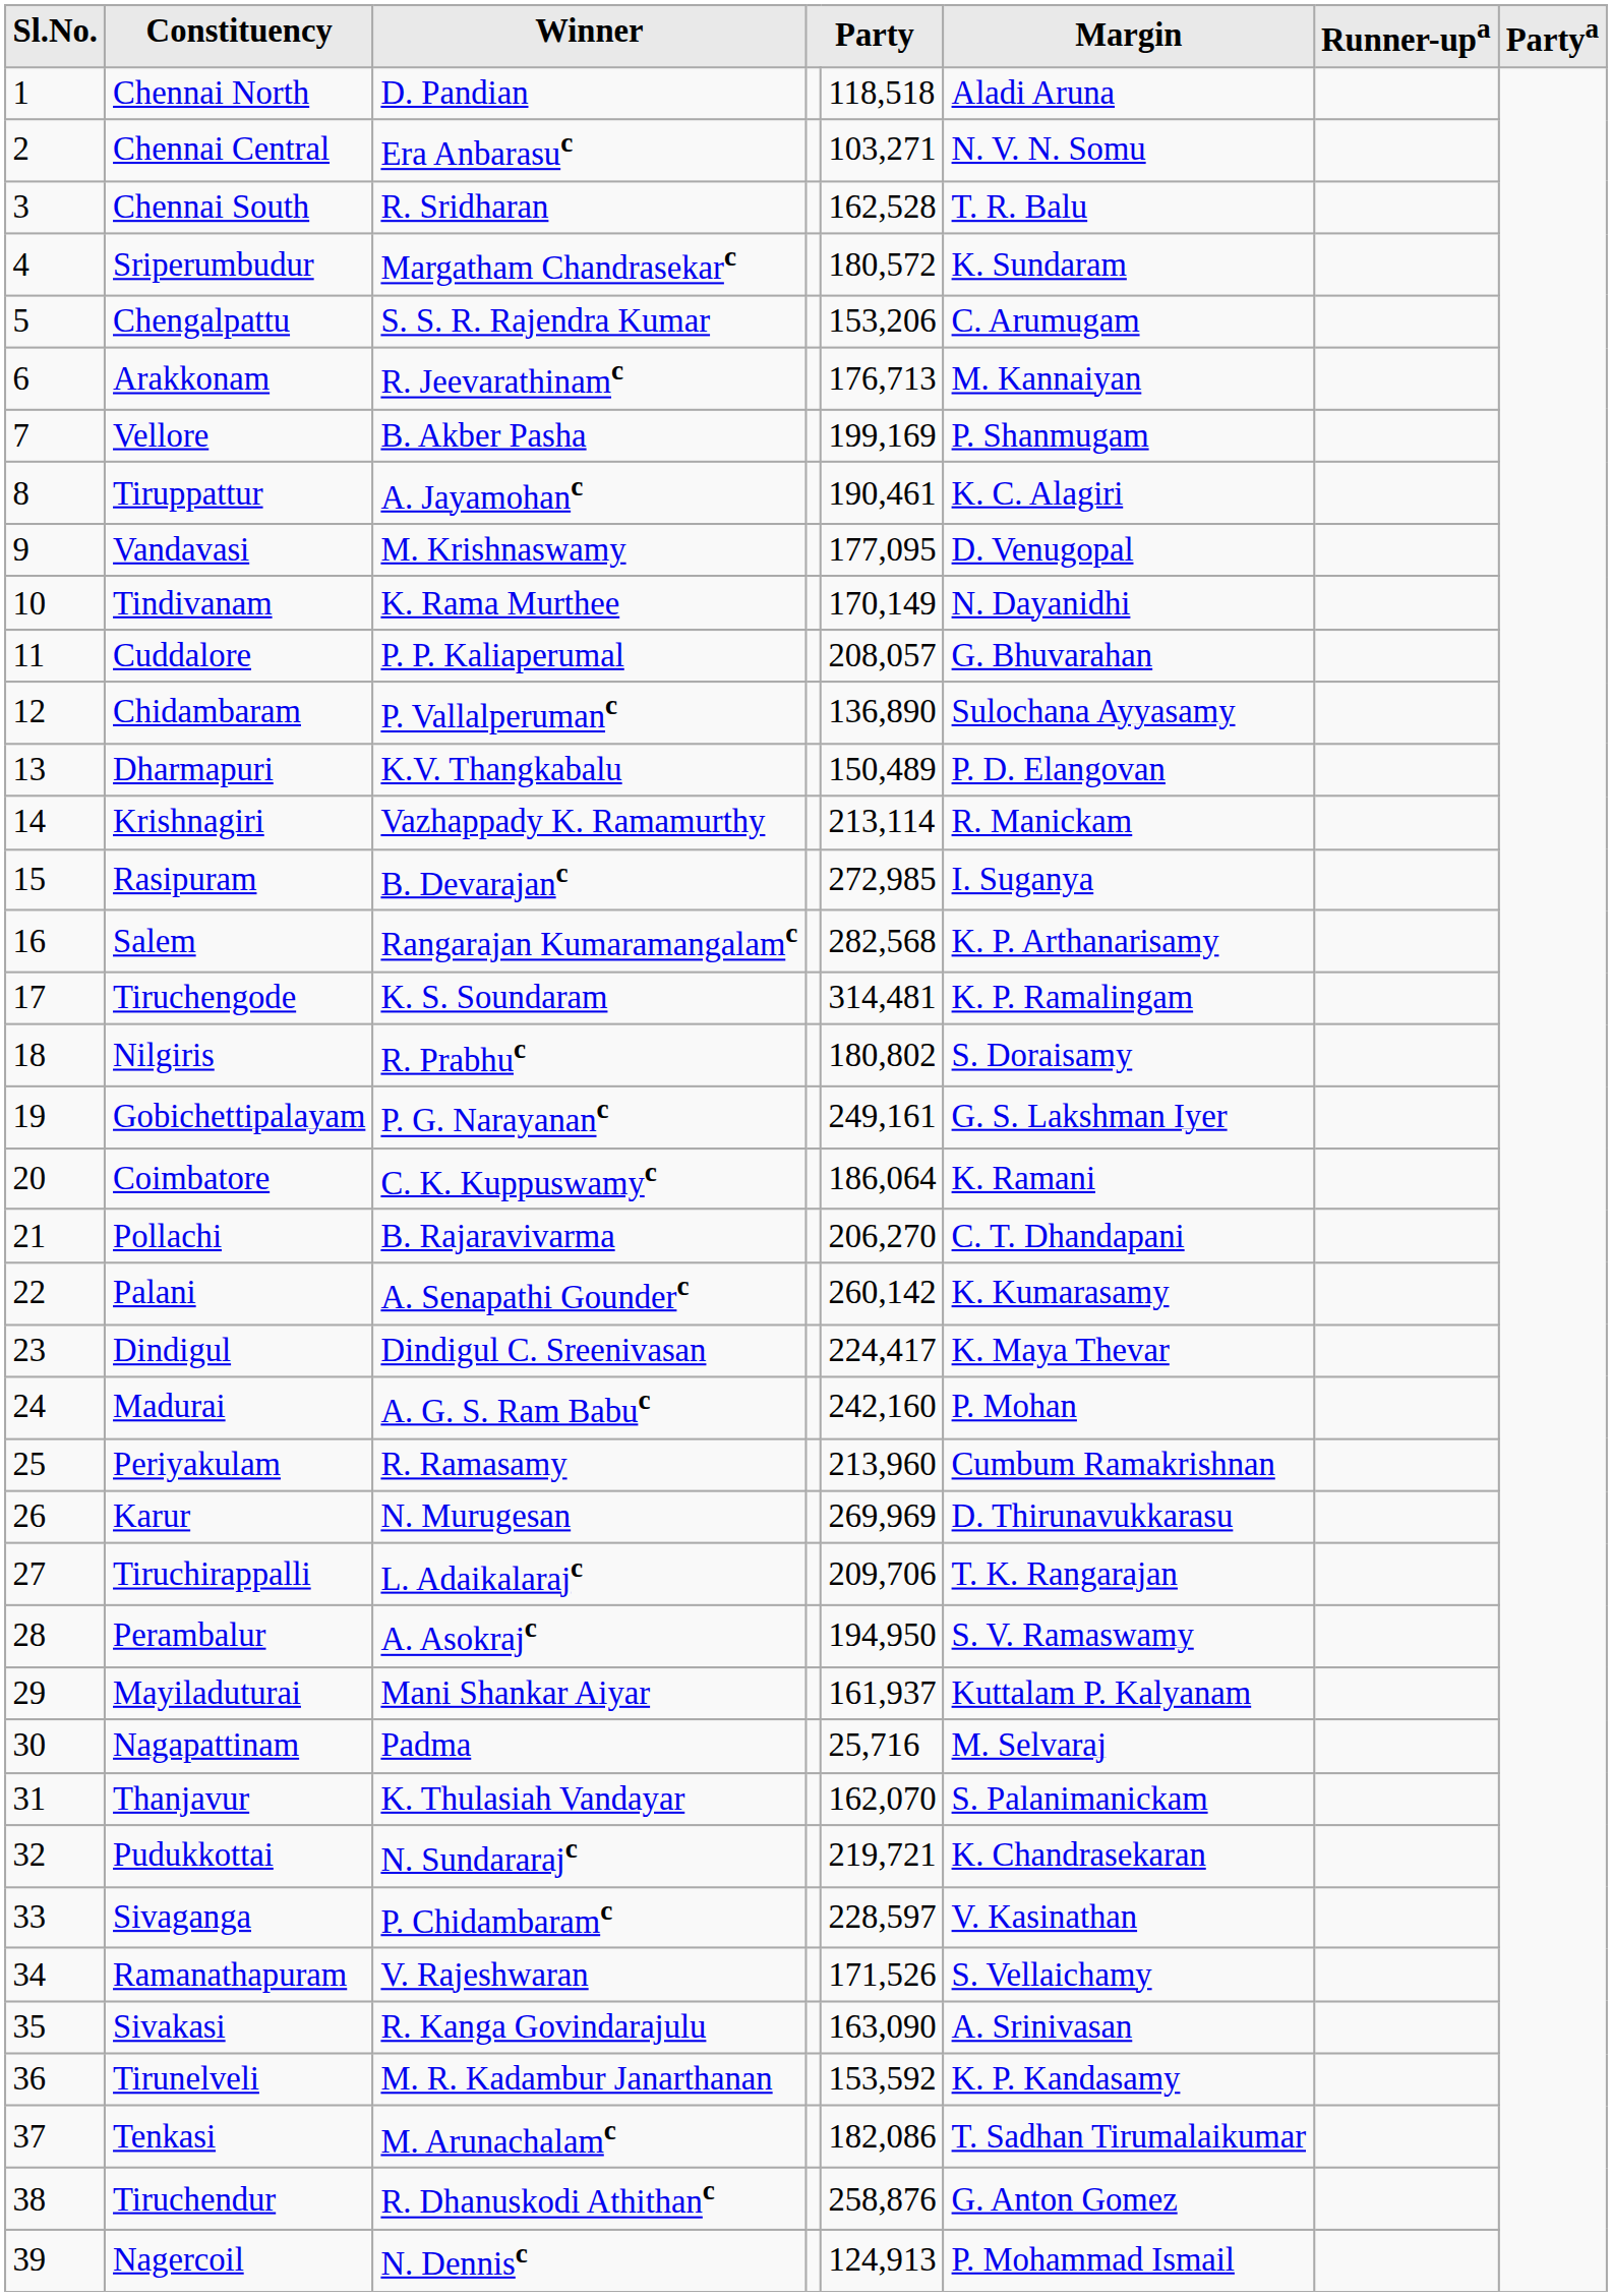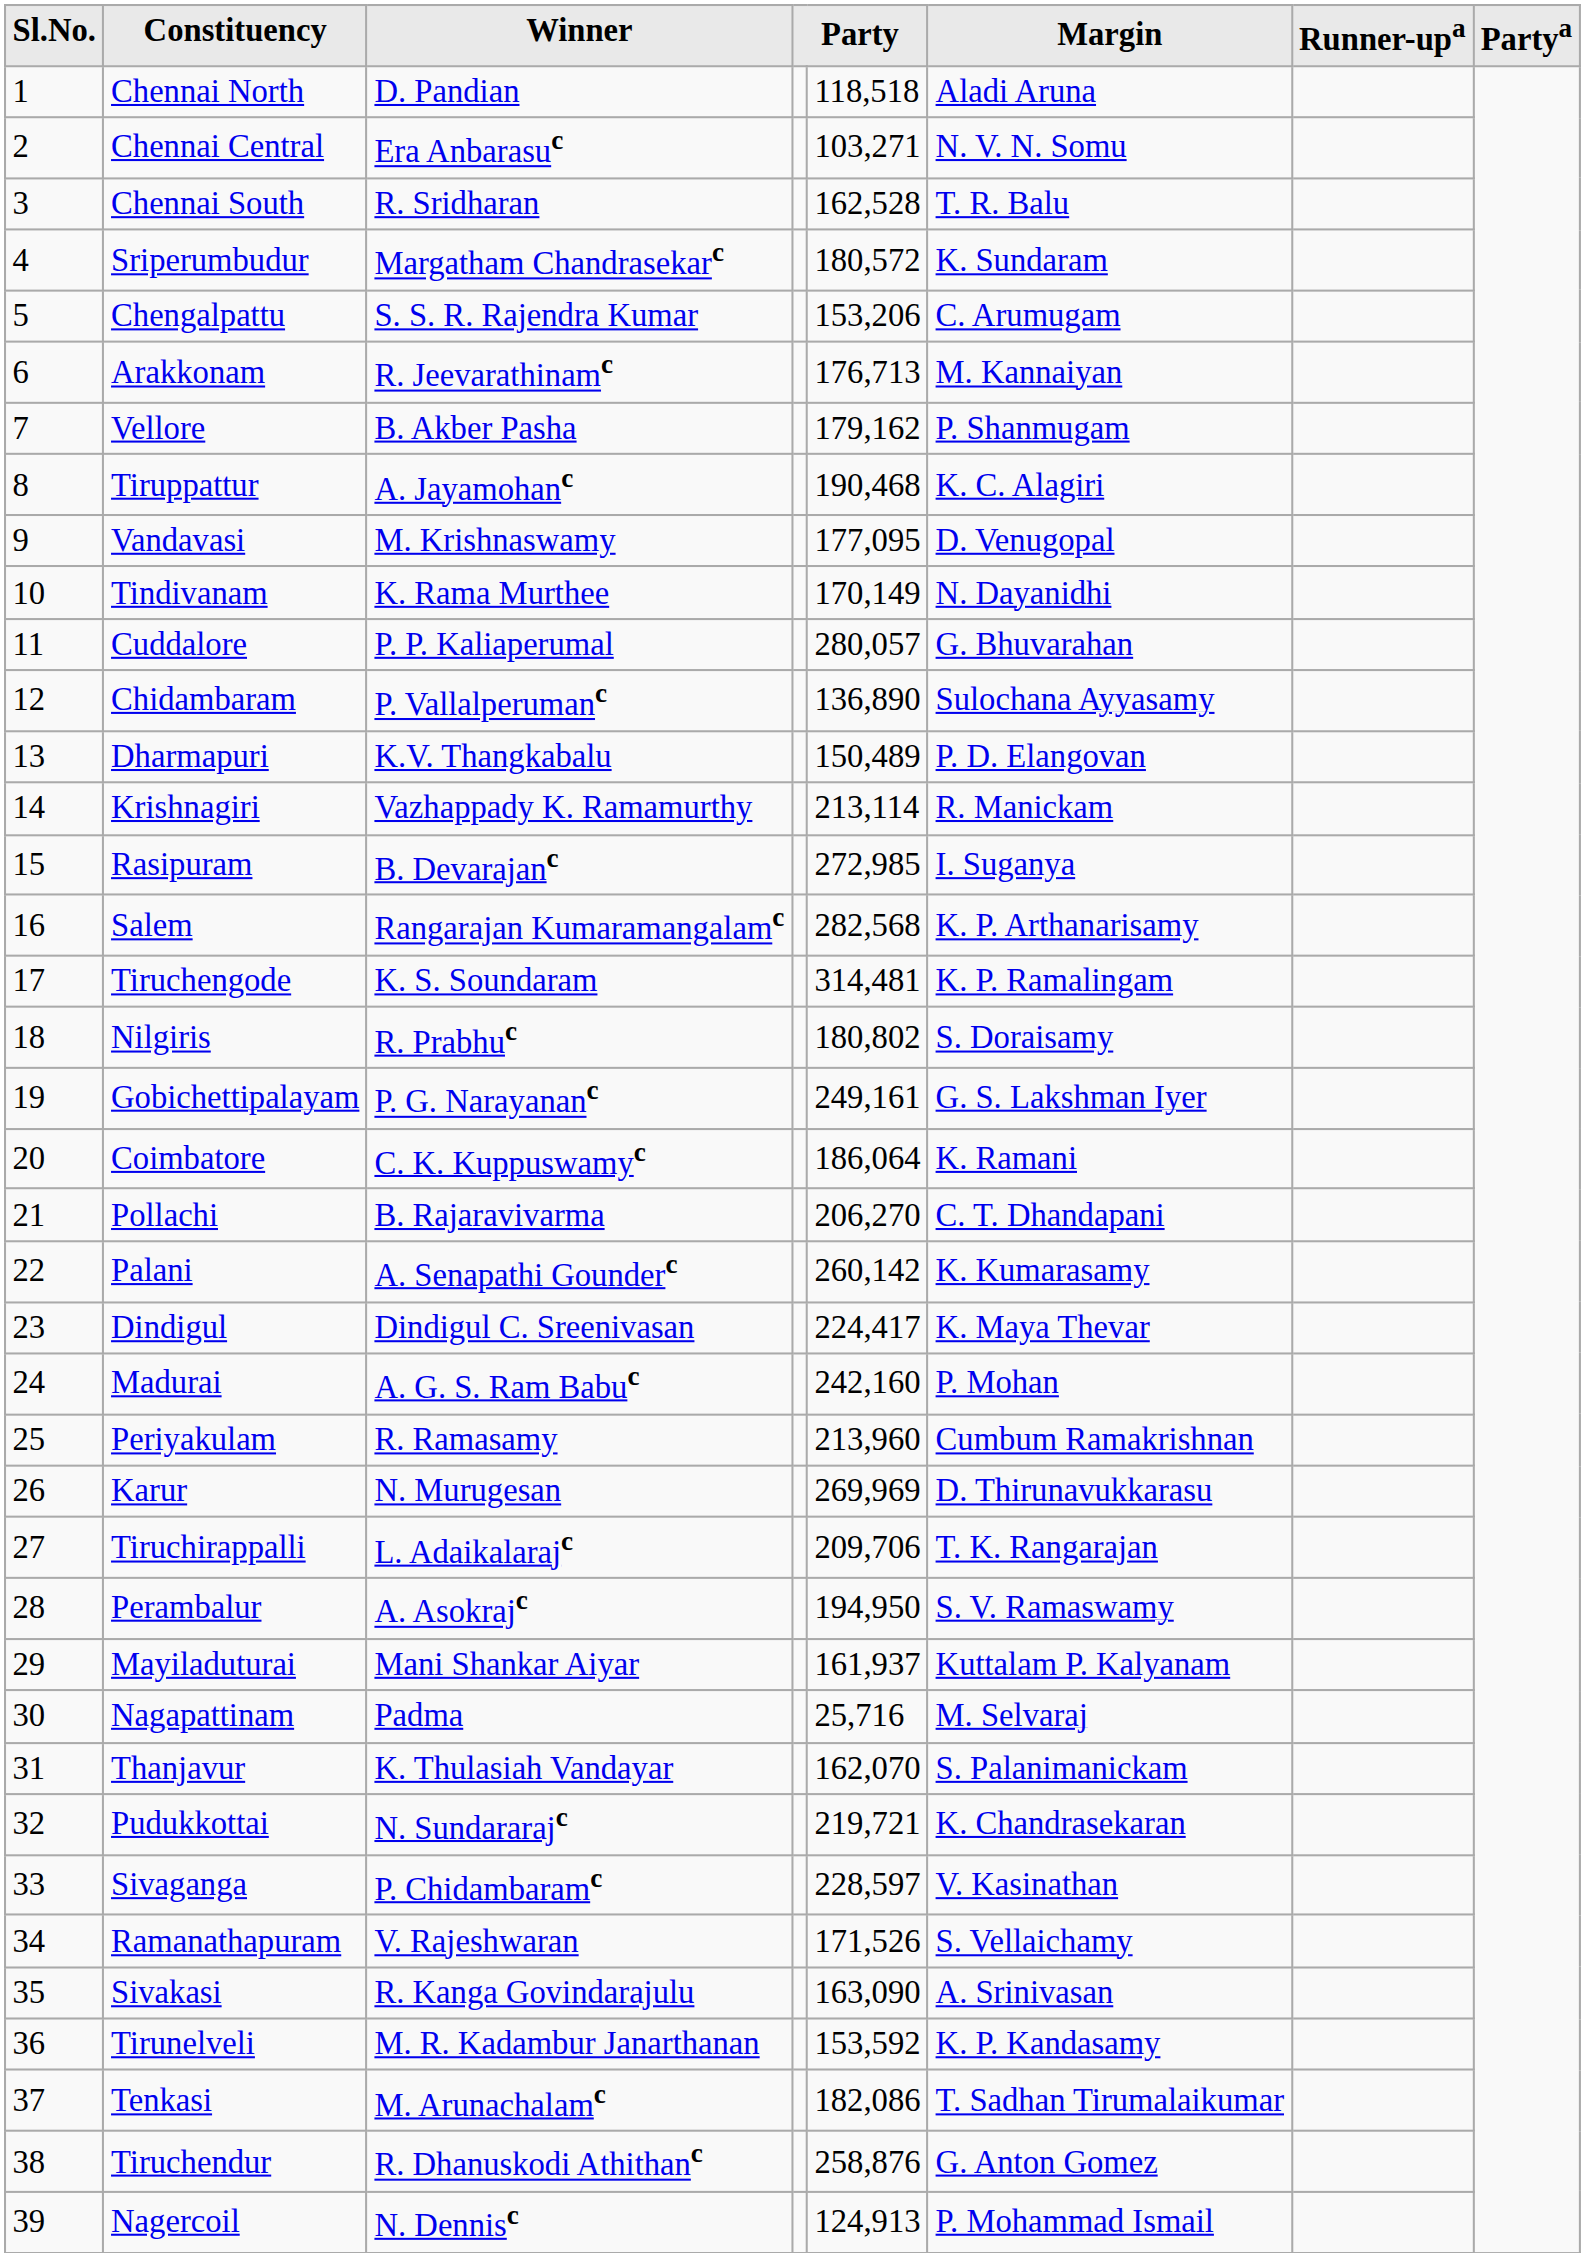Vellore | column 5: 199,169 -> 179,162
Tiruppattur | column 5: 190,461 -> 190,468
Cuddalore | column 5: 208,057 -> 280,057
